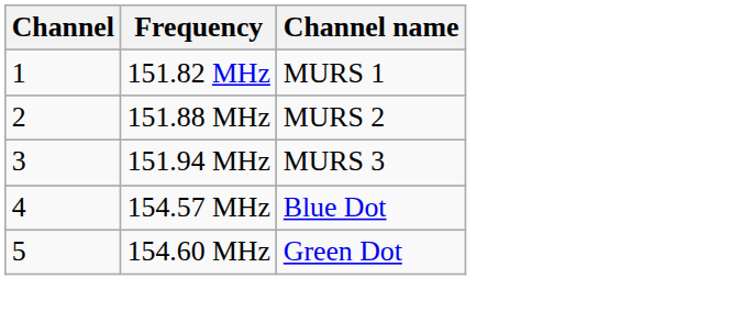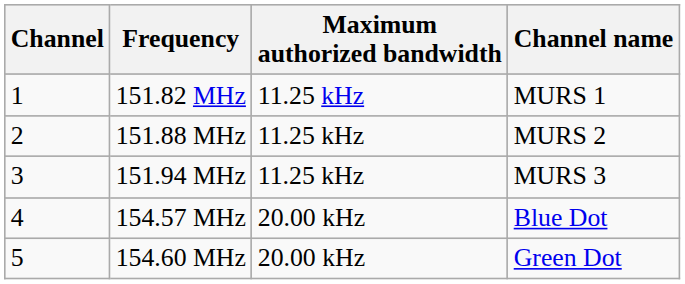+ column: Maximum authorized bandwidth | 11.25 kHz | 11.25 kHz | 11.25 kHz | 20.00 kHz | 20.00 kHz
